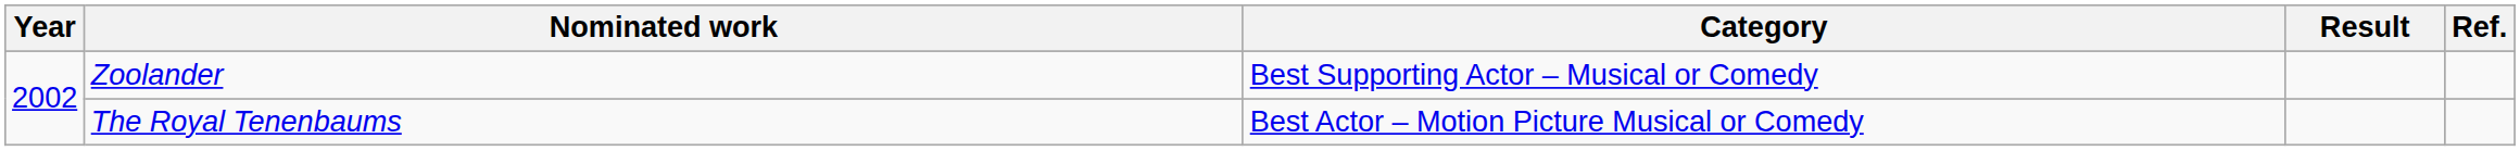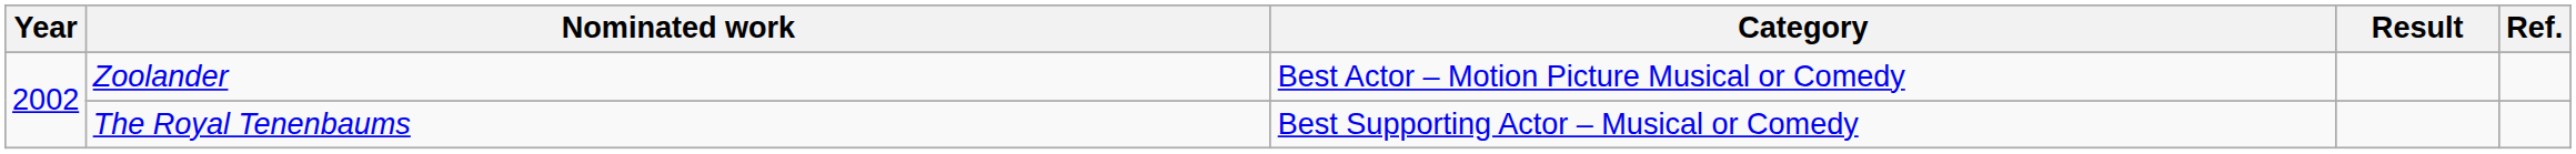Zoolander | Category: Best Supporting Actor – Musical or Comedy -> Best Actor – Motion Picture Musical or Comedy
The Royal Tenenbaums | Category: Best Actor – Motion Picture Musical or Comedy -> Best Supporting Actor – Musical or Comedy
